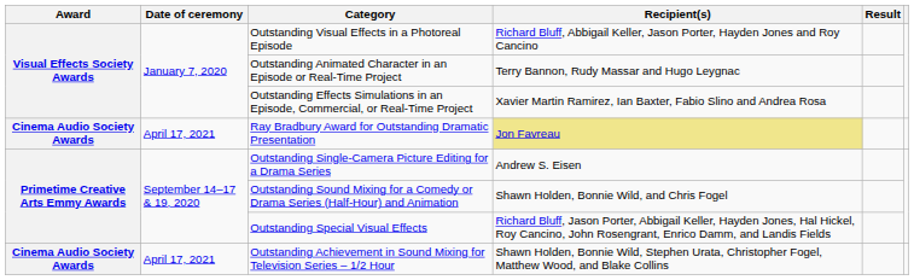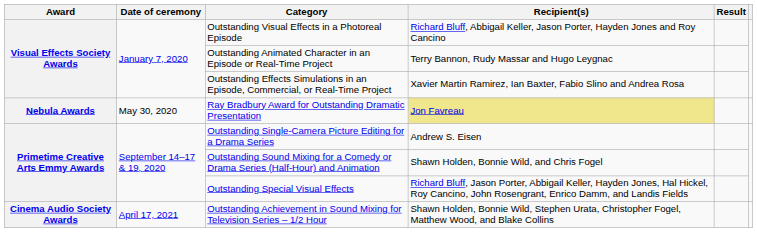Ray Bradbury Award for Outstanding Dramatic Presentation | Award: Cinema Audio Society Awards -> Nebula Awards
Ray Bradbury Award for Outstanding Dramatic Presentation | Date of ceremony: April 17, 2021 -> May 30, 2020
